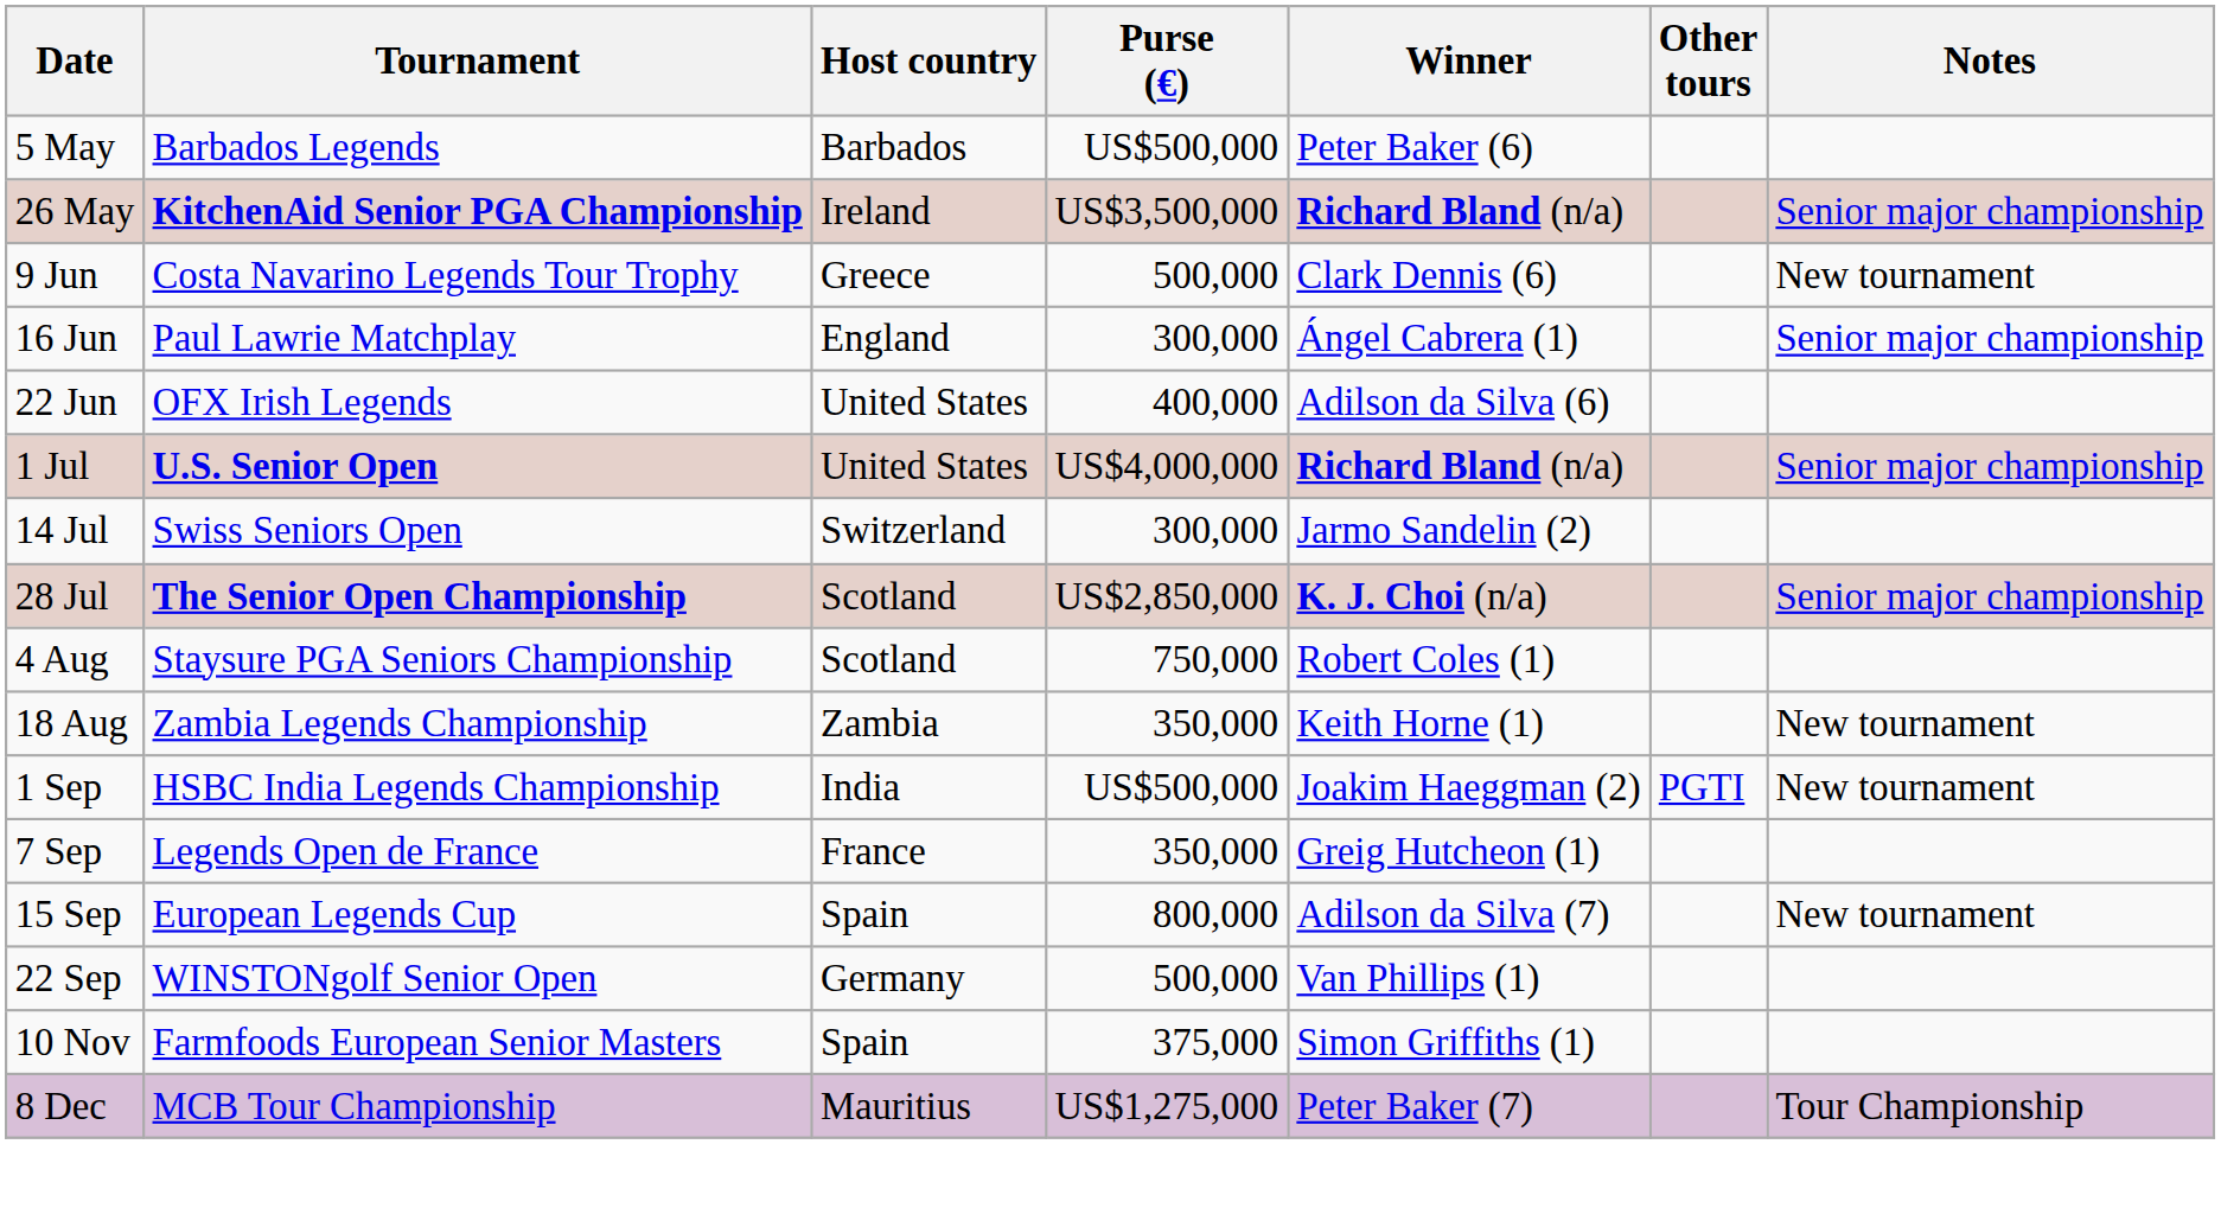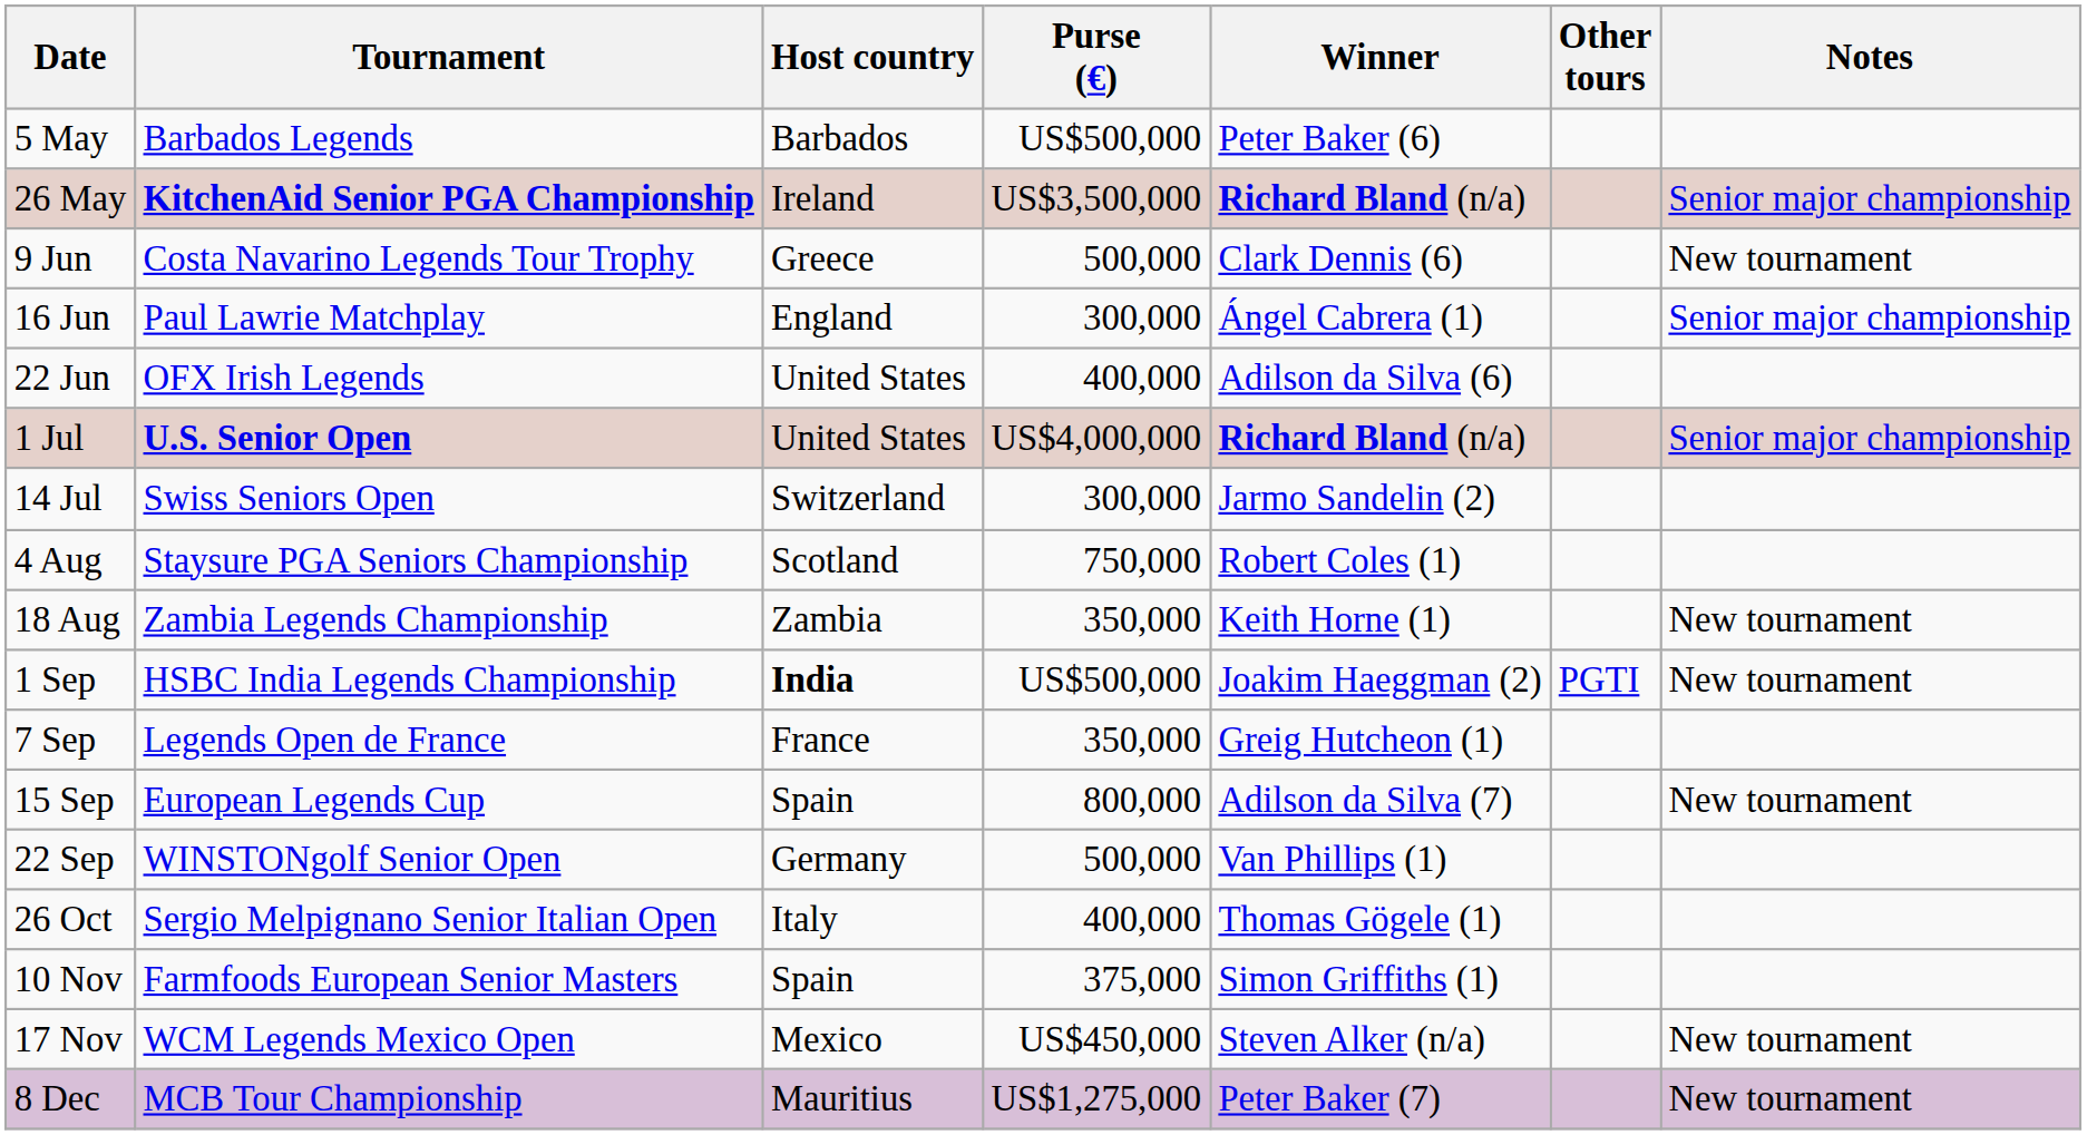- row: 28 Jul | The Senior Open Championship | Scotland | US$2,850,000 | K. J. Choi (n/a) | Senior major championship
1 Sep | Host country: normal -> bold
+ row: 26 Oct | Sergio Melpignano Senior Italian Open | Italy | 400,000 | Thomas Gögele (1)
+ row: 17 Nov | WCM Legends Mexico Open | Mexico | US$450,000 | Steven Alker (n/a) | New tournament
8 Dec | Notes: Tour Championship -> New tournament
